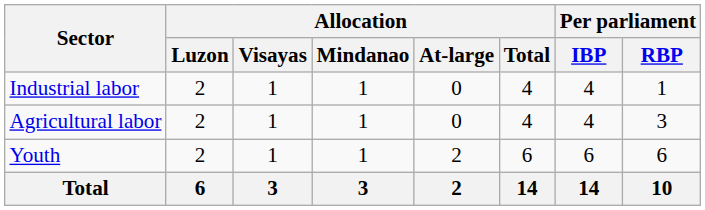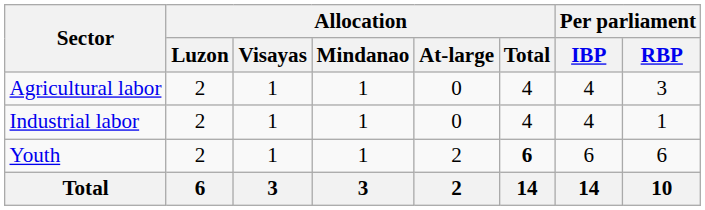rows swapped: Agricultural labor <-> Industrial labor
Youth | Allocation / Total: normal -> bold
